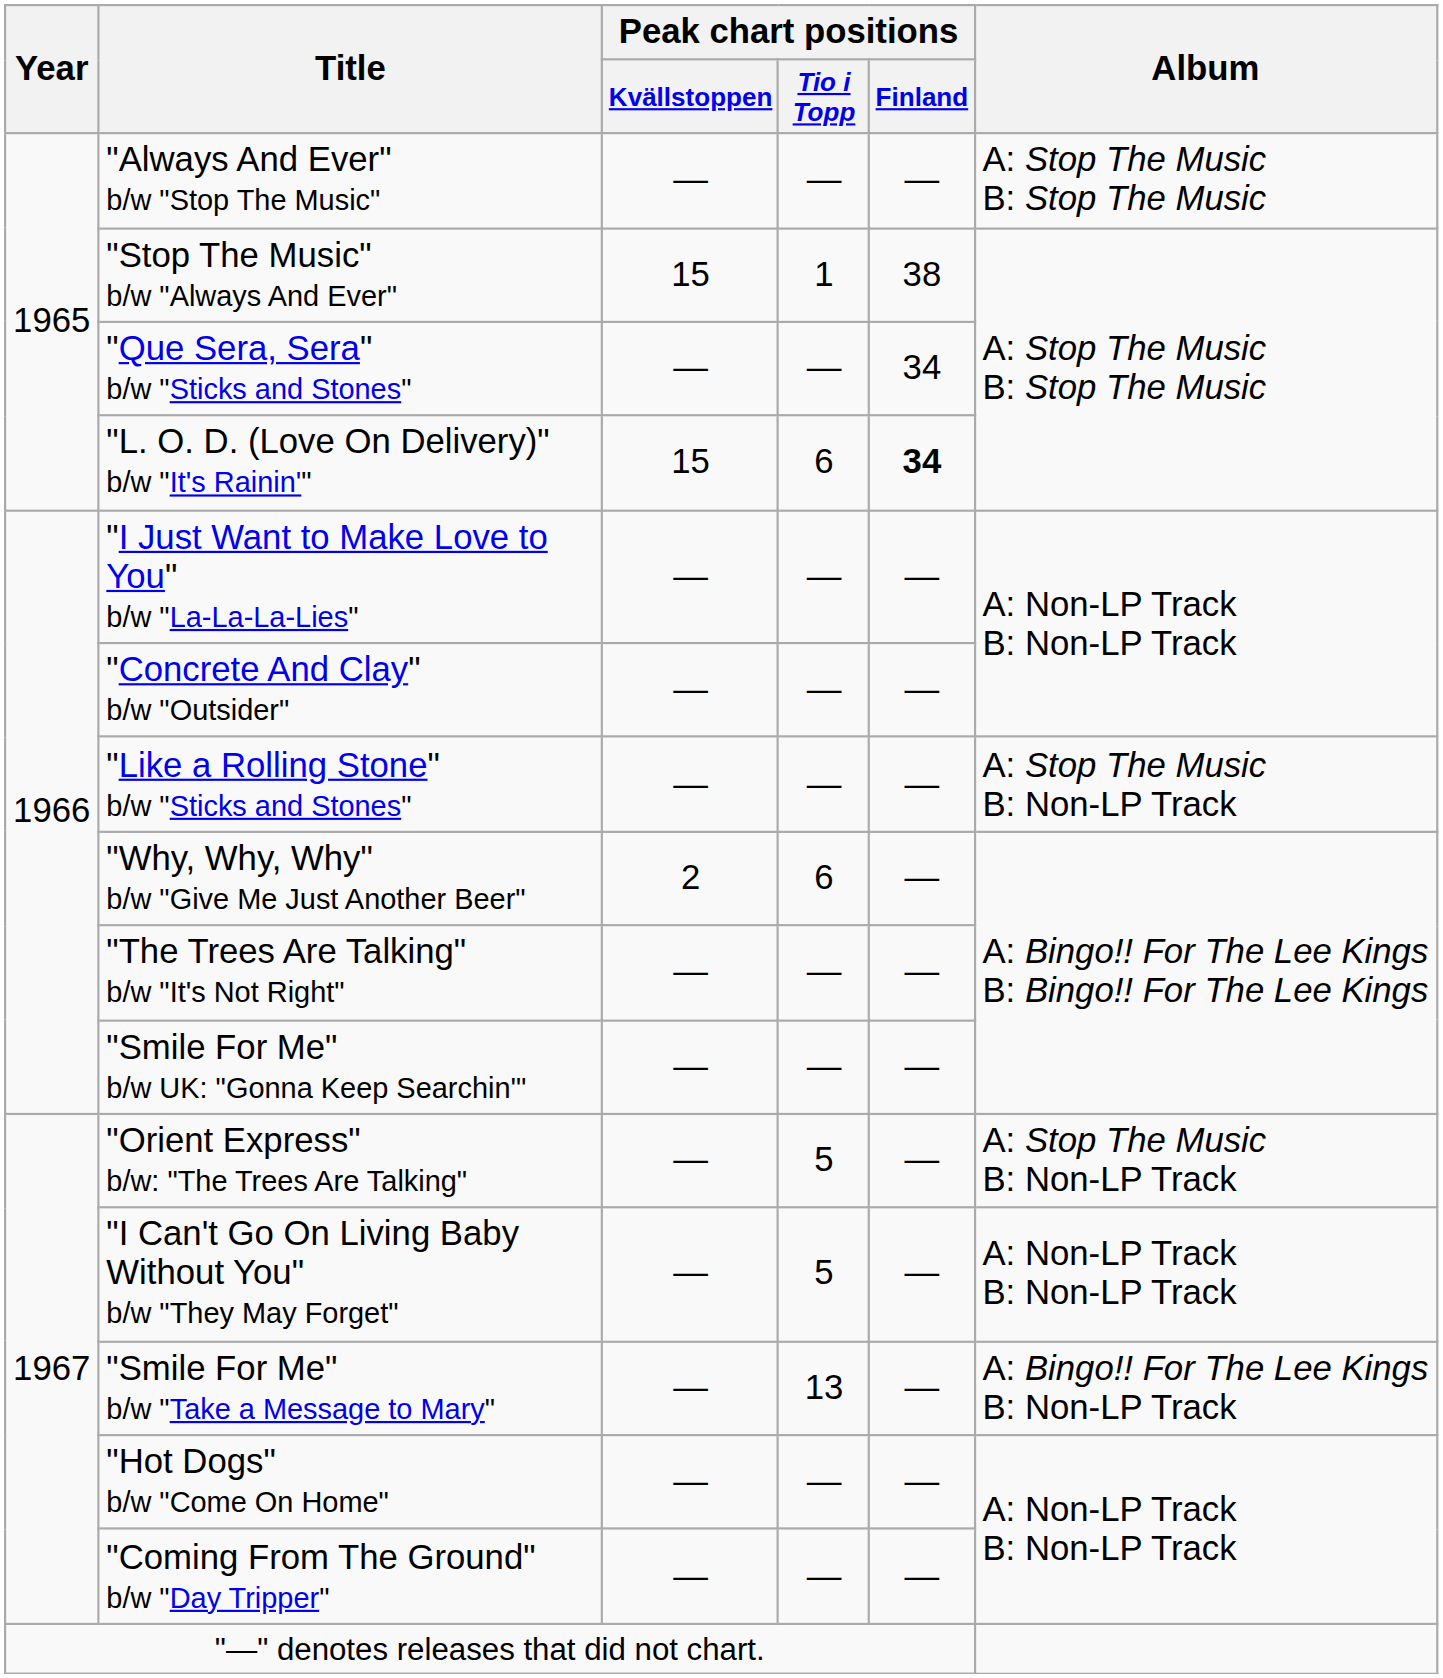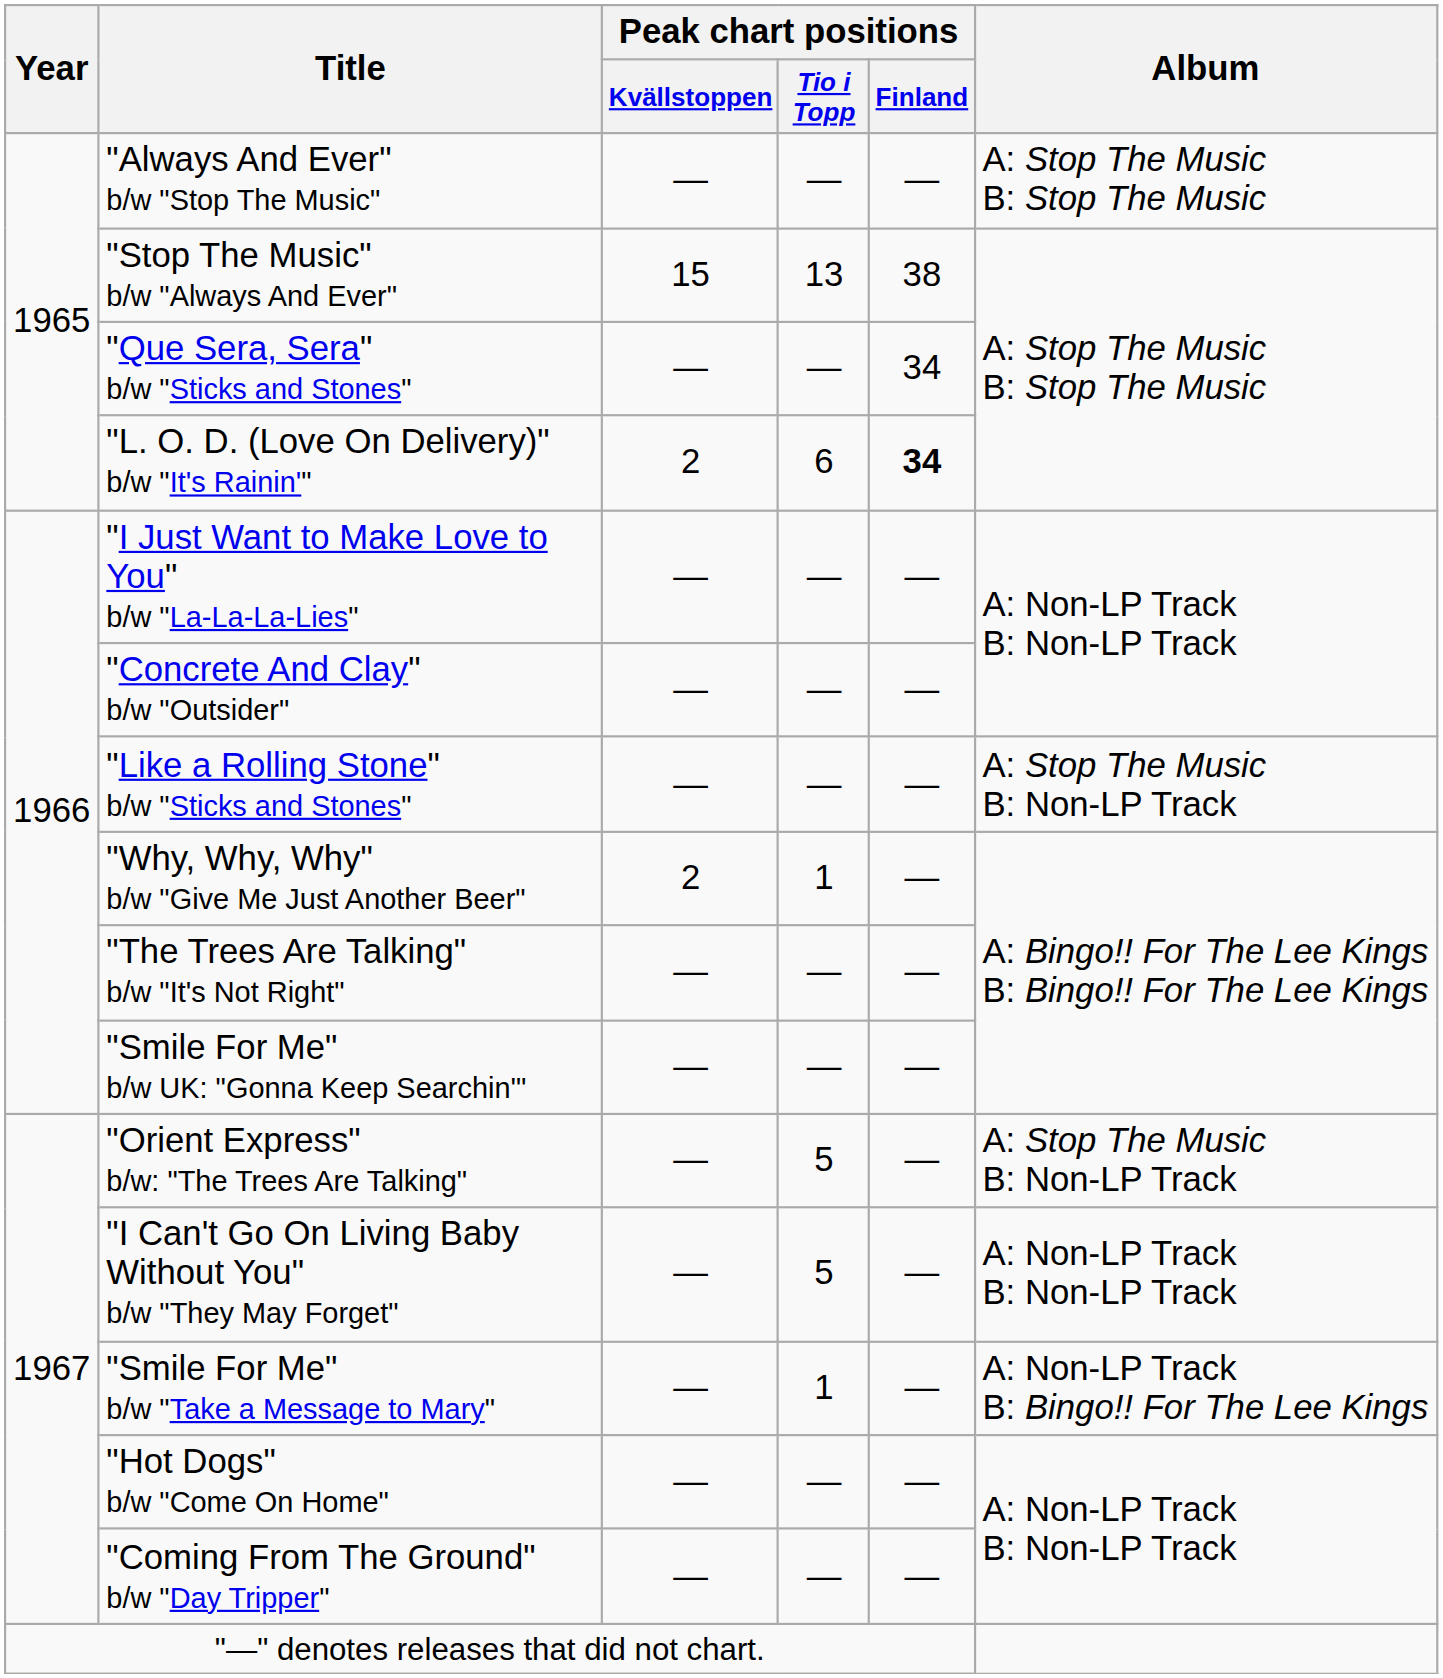"Stop The Music" b/w "Always And Ever" | Peak chart positions / Tio i Topp: 1 -> 13
"L. O. D. (Love On Delivery)" b/w "It's Rainin'" | Peak chart positions / Kvällstoppen: 15 -> 2
"Why, Why, Why" b/w "Give Me Just Another Beer" | Peak chart positions / Tio i Topp: 6 -> 1
"Smile For Me" b/w "Take a Message to Mary" | Peak chart positions / Tio i Topp: 13 -> 1
"Smile For Me" b/w "Take a Message to Mary" | Album: A: Bingo!! For The Lee Kings B: Non-LP Track -> A: Non-LP Track B: Bingo!! For The Lee Kings
